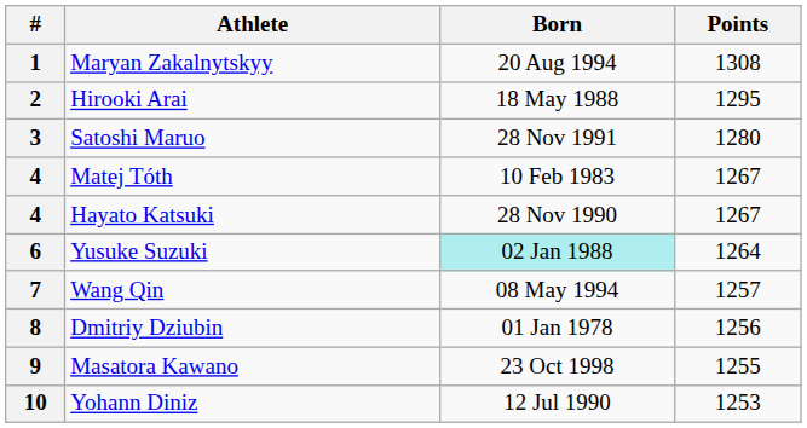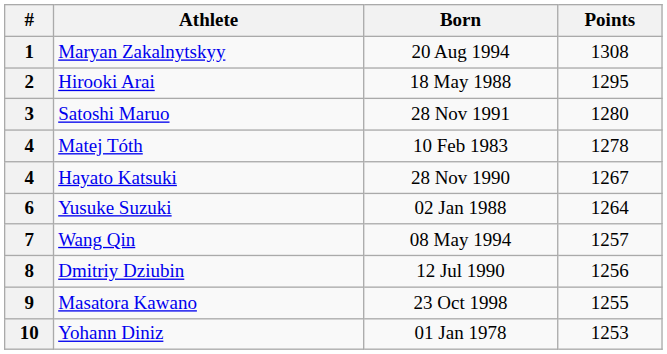4 / Matej Tóth | Points: 1267 -> 1278
6 | Born: paleturquoise background -> no background
8 | Born: 01 Jan 1978 -> 12 Jul 1990
10 | Born: 12 Jul 1990 -> 01 Jan 1978
